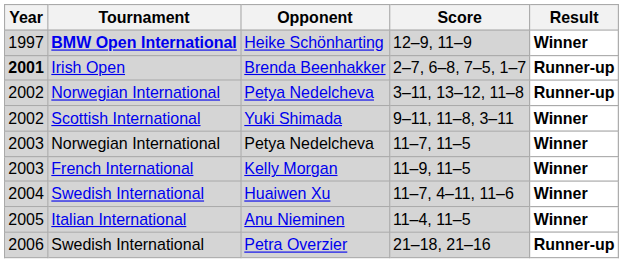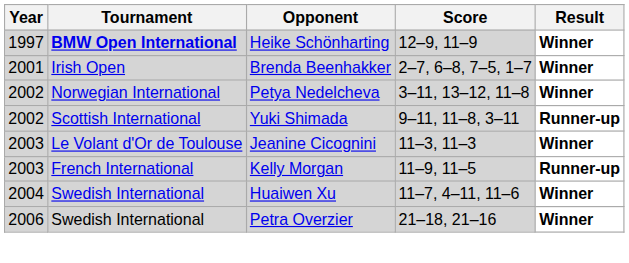Brenda Beenhakker | Year: bold -> normal
Brenda Beenhakker | Result: Runner-up -> Winner
Petya Nedelcheva / 3–11, 13–12, 11–8 | Result: Runner-up -> Winner
Yuki Shimada | Result: Winner -> Runner-up
- row: 2003 | Norwegian International | Petya Nedelcheva | 11–7, 11–5 | Winner
+ row: 2003 | Le Volant d'Or de Toulouse | Jeanine Cicognini | 11–3, 11–3 | Winner
Kelly Morgan | Result: Winner -> Runner-up
- row: 2005 | Italian International | Anu Nieminen | 11–4, 11–5 | Winner
Petra Overzier | Result: Runner-up -> Winner
